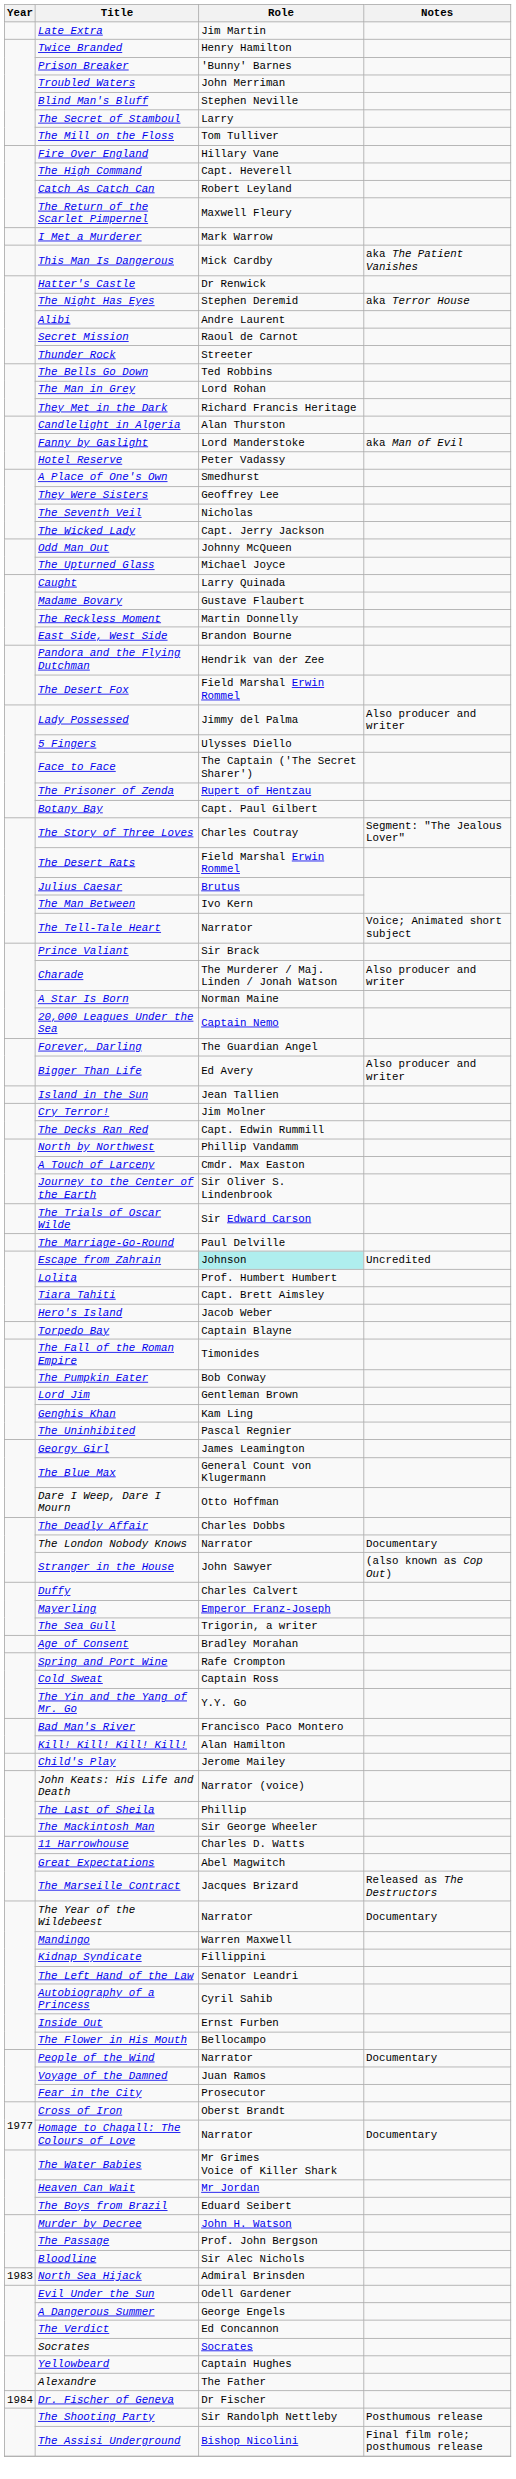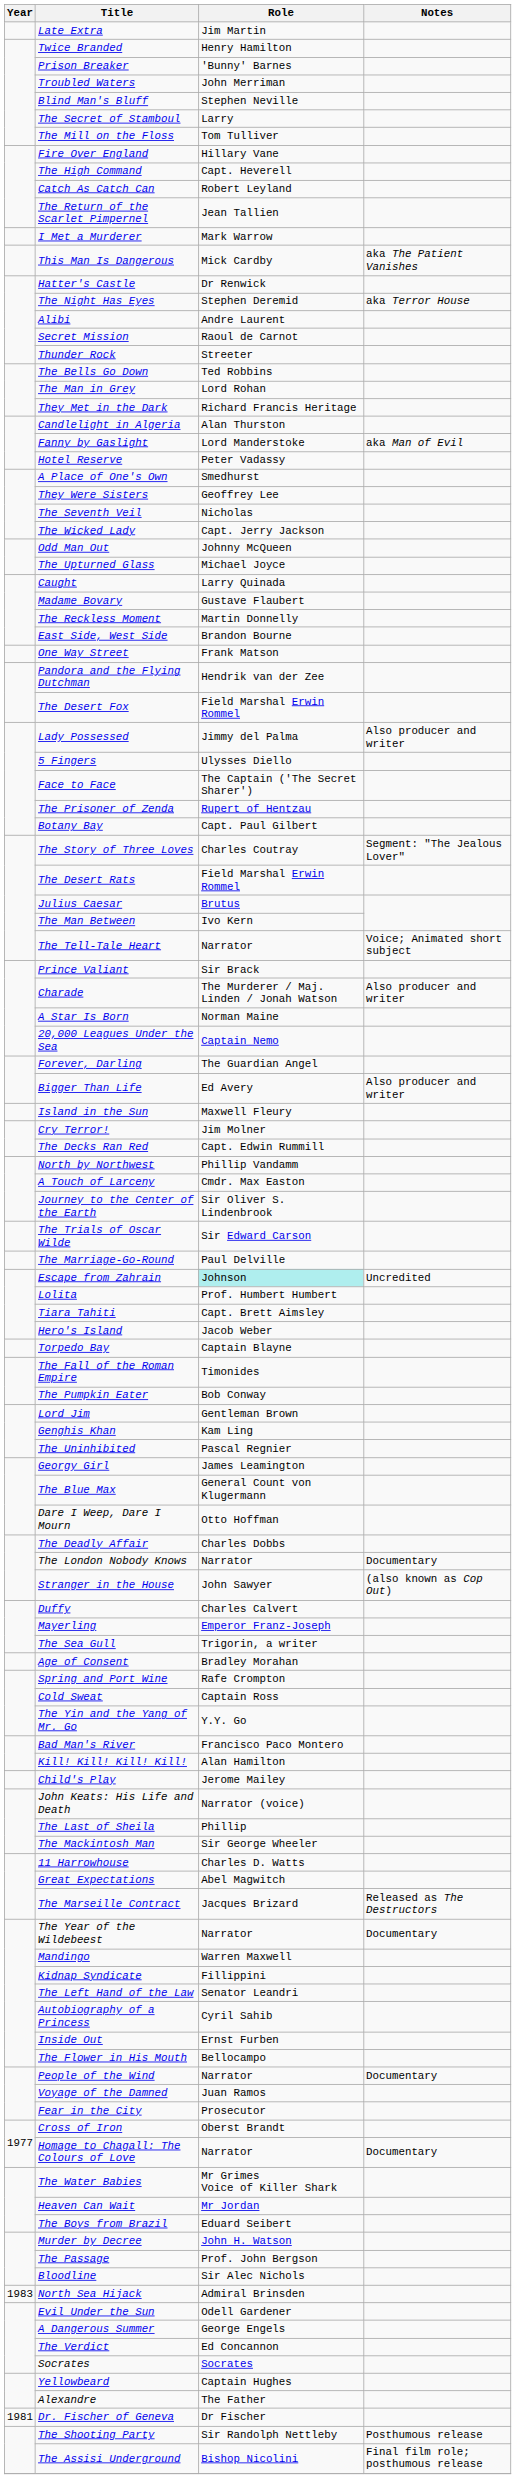The Return of the Scarlet Pimpernel | Role: Maxwell Fleury -> Jean Tallien
+ row: One Way Street | Frank Matson
Island in the Sun | Role: Jean Tallien -> Maxwell Fleury
Dr. Fischer of Geneva | Year: 1984 -> 1981
